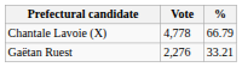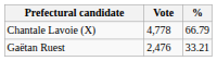Gaëtan Ruest | Vote: 2,276 -> 2,476
